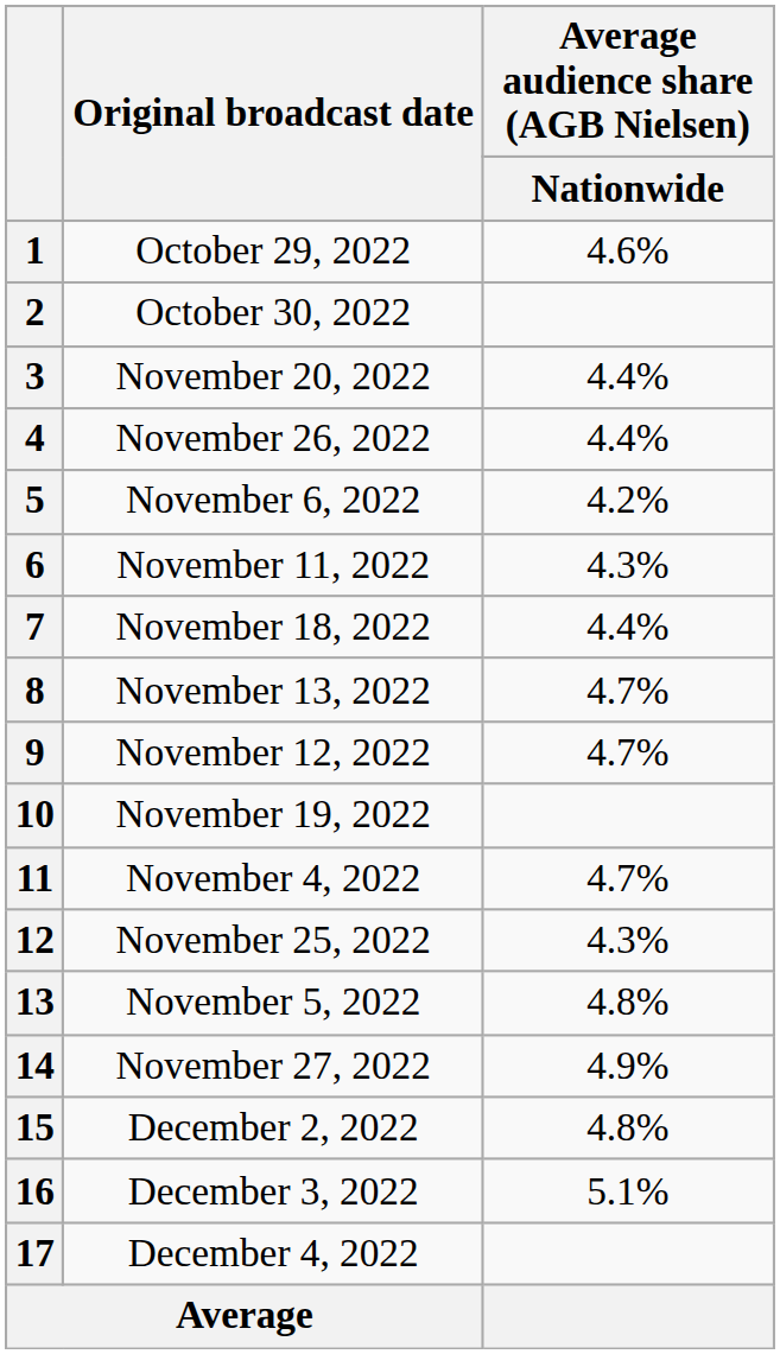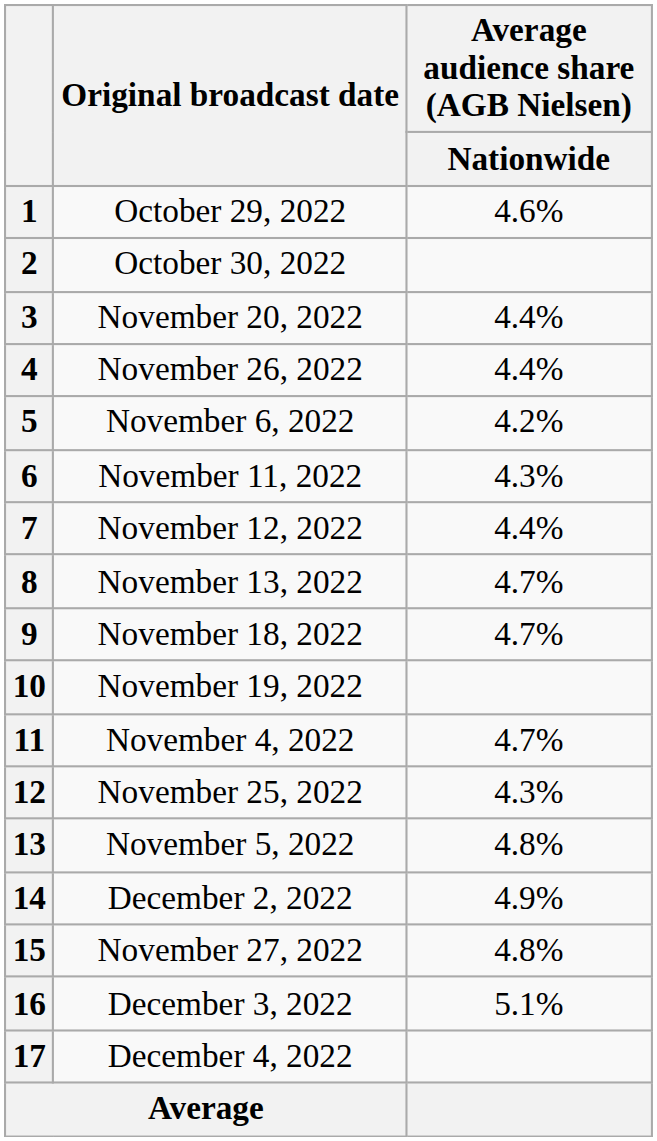7 | Original broadcast date: November 18, 2022 -> November 12, 2022
9 | Original broadcast date: November 12, 2022 -> November 18, 2022
14 | Original broadcast date: November 27, 2022 -> December 2, 2022
15 | Original broadcast date: December 2, 2022 -> November 27, 2022
